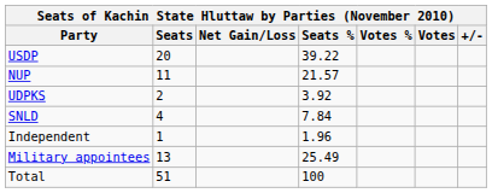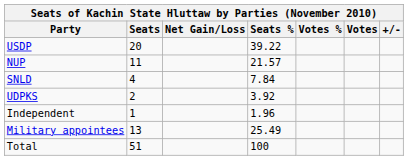rows swapped: SNLD <-> UDPKS
